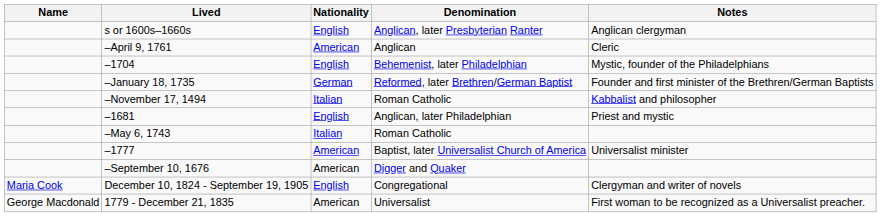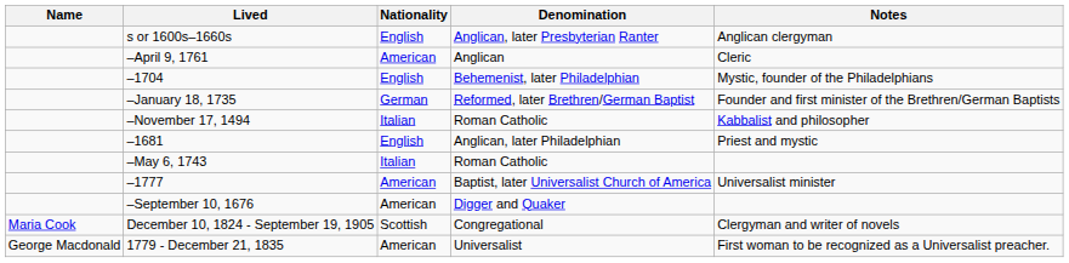December 10, 1824 - September 19, 1905 | Nationality: English -> Scottish
